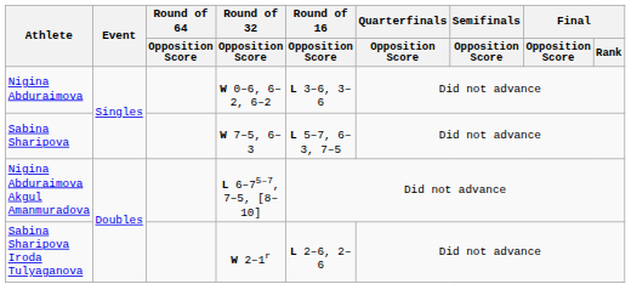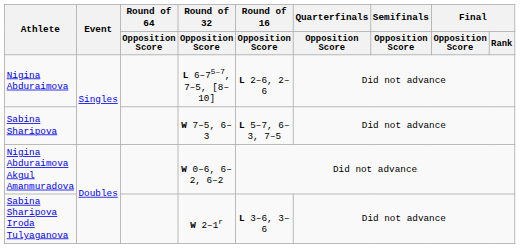Nigina Abduraimova | Round of 32 / Opposition Score: W 0–6, 6–2, 6–2 -> L 6–75–7, 7–5, [8–10]
Nigina Abduraimova | Round of 16 / Opposition Score: L 3–6, 3–6 -> L 2–6, 2–6
Nigina Abduraimova Akgul Amanmuradova | Round of 32 / Opposition Score: L 6–75–7, 7–5, [8–10] -> W 0–6, 6–2, 6–2
Sabina Sharipova Iroda Tulyaganova | Round of 16 / Opposition Score: L 2–6, 2–6 -> L 3–6, 3–6
